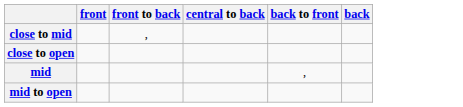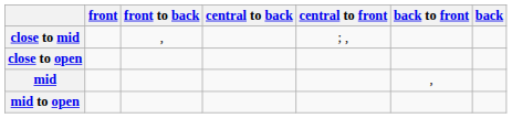+ column: central to front | ; ,
